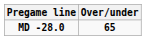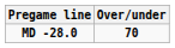MD -28.0 | Over/under: 65 -> 70
